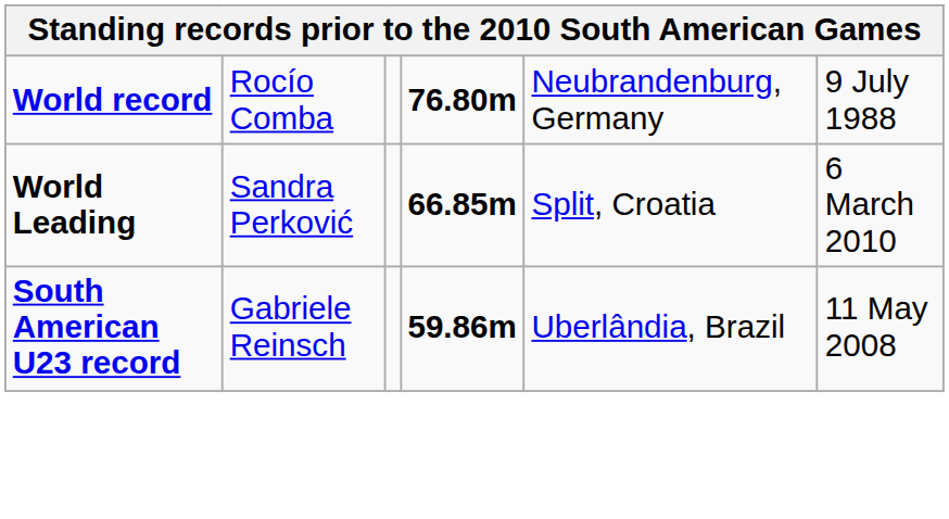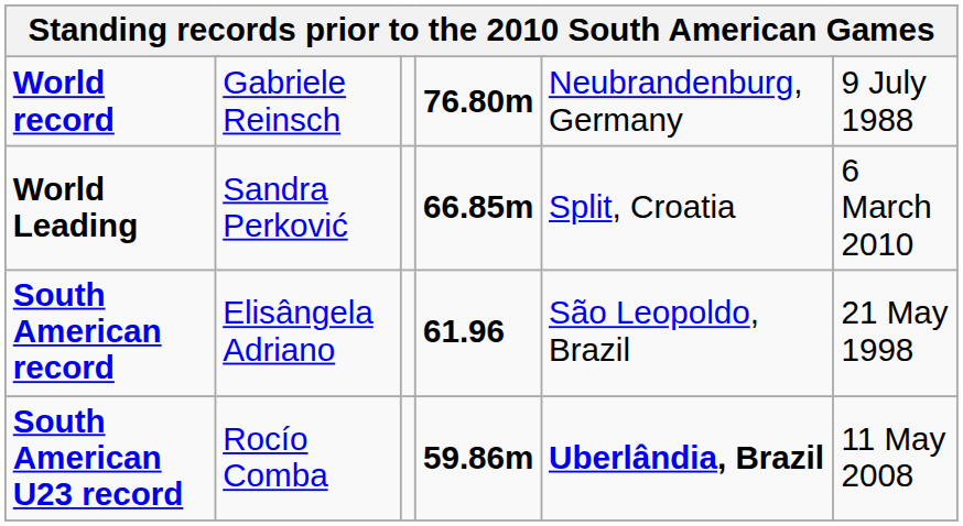World record | column 2: Rocío Comba -> Gabriele Reinsch
+ row: South American record | Elisângela Adriano | 61.96 | São Leopoldo, Brazil | 21 May 1998
South American U23 record | column 2: Gabriele Reinsch -> Rocío Comba
South American U23 record | column 5: normal -> bold
